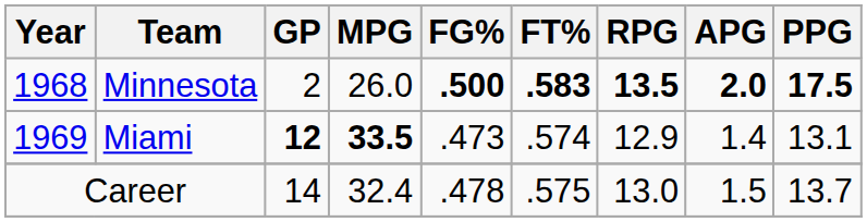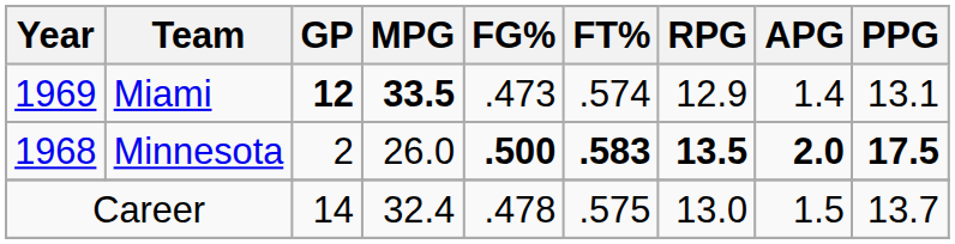rows swapped: Minnesota <-> Miami
